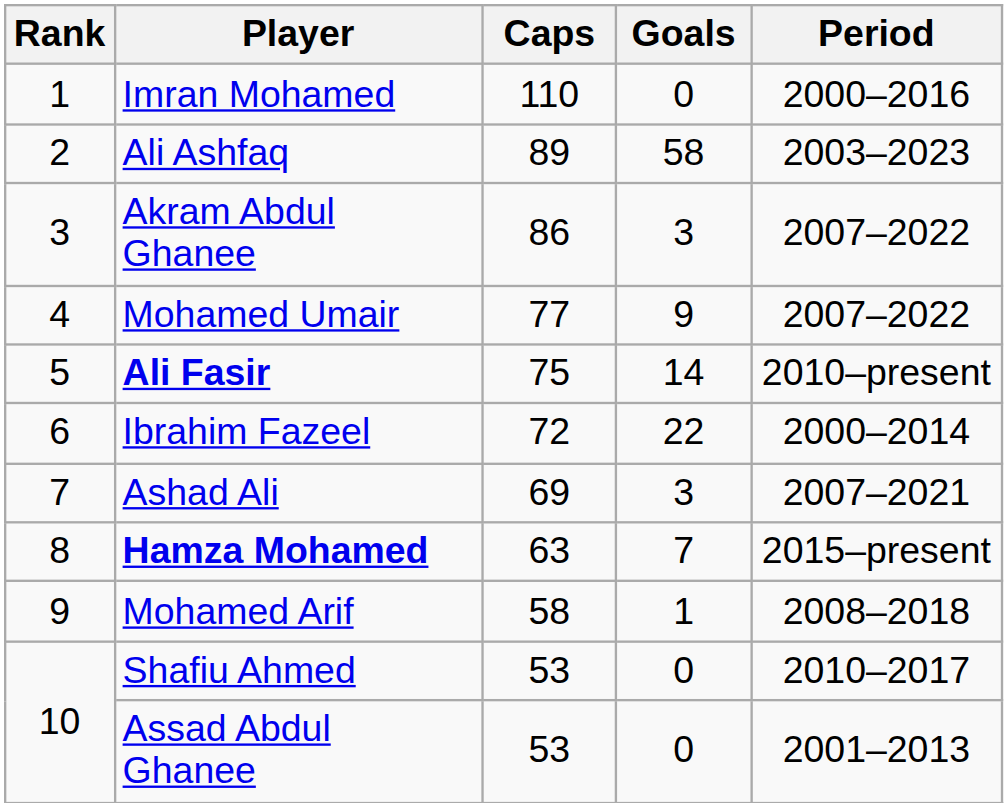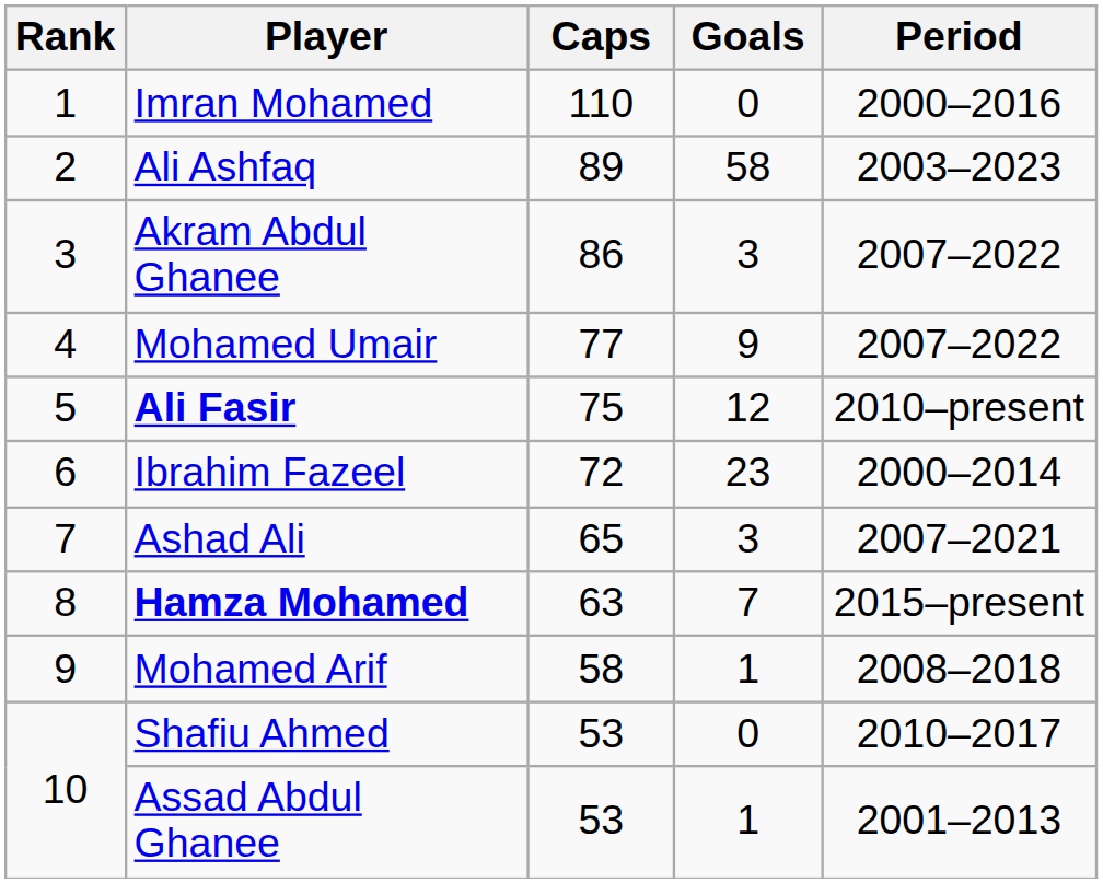Ali Fasir | Goals: 14 -> 12
Ibrahim Fazeel | Goals: 22 -> 23
Ashad Ali | Caps: 69 -> 65
Assad Abdul Ghanee | Goals: 0 -> 1
